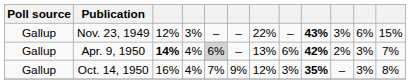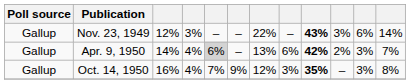Nov. 23, 1949 | column 12: 15% -> 14%
Apr. 9, 1950 | column 3: bold -> normal
